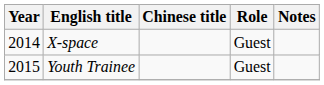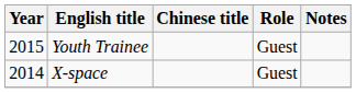rows swapped: X-space <-> Youth Trainee
